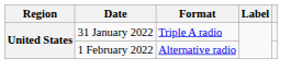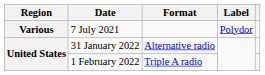+ row: Various | 7 July 2021 | Polydor
31 January 2022 | Format: Triple A radio -> Alternative radio
1 February 2022 | Format: Alternative radio -> Triple A radio
